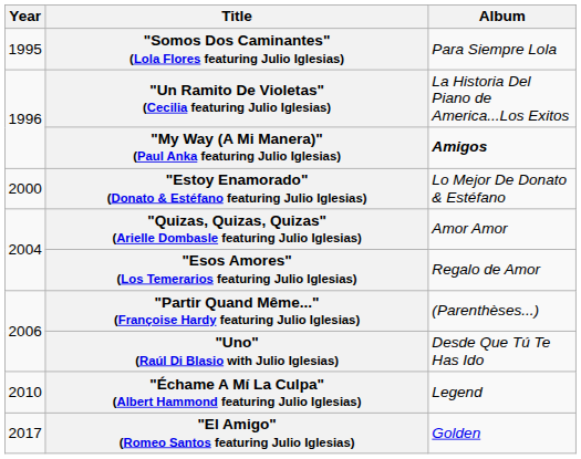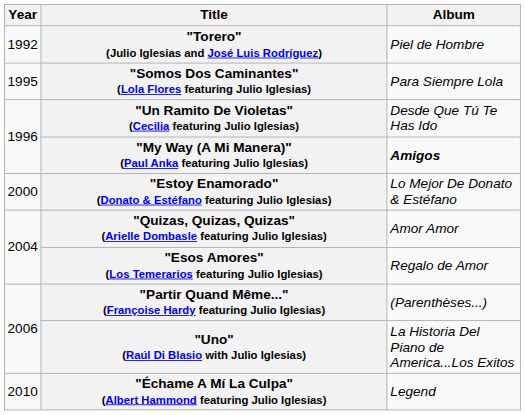+ row: 1992 | "Torero" (Julio Iglesias and José Luis Rodríguez) | Piel de Hombre
"Un Ramito De Violetas" (Cecilia featuring Julio Iglesias) | Album: La Historia Del Piano de America...Los Exitos -> Desde Que Tú Te Has Ido
"Uno" (Raúl Di Blasio with Julio Iglesias) | Album: Desde Que Tú Te Has Ido -> La Historia Del Piano de America...Los Exitos
- row: 2017 | "El Amigo" (Romeo Santos featuring Julio Iglesias) | Golden
